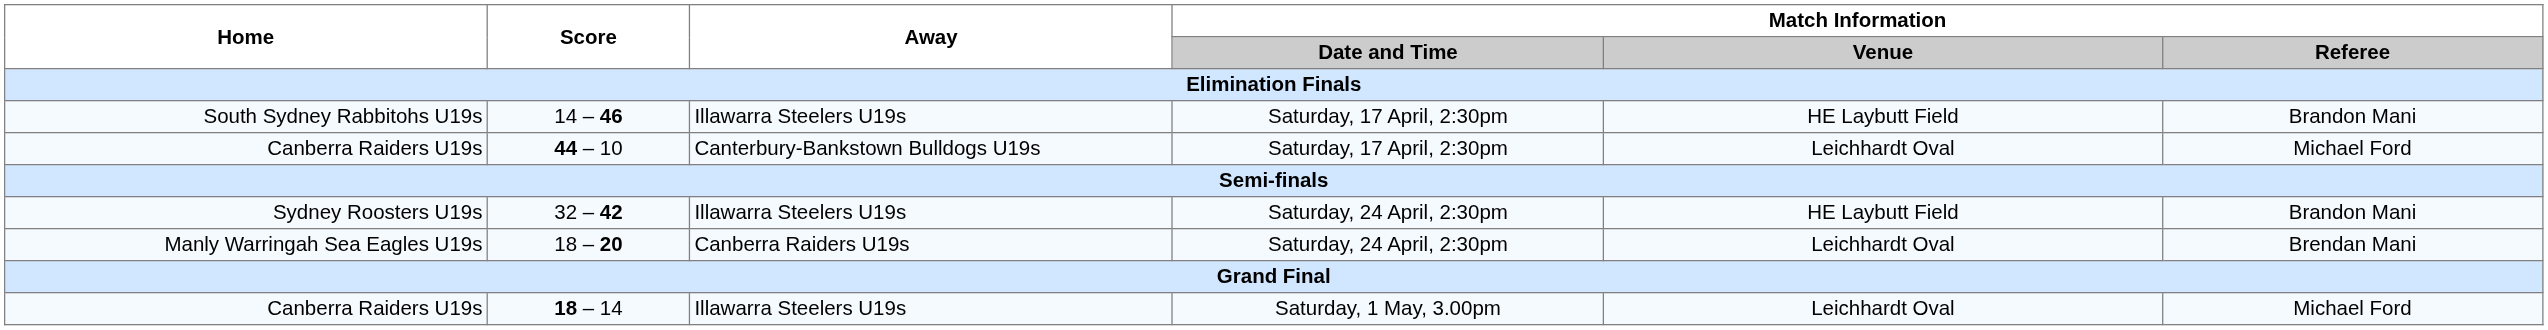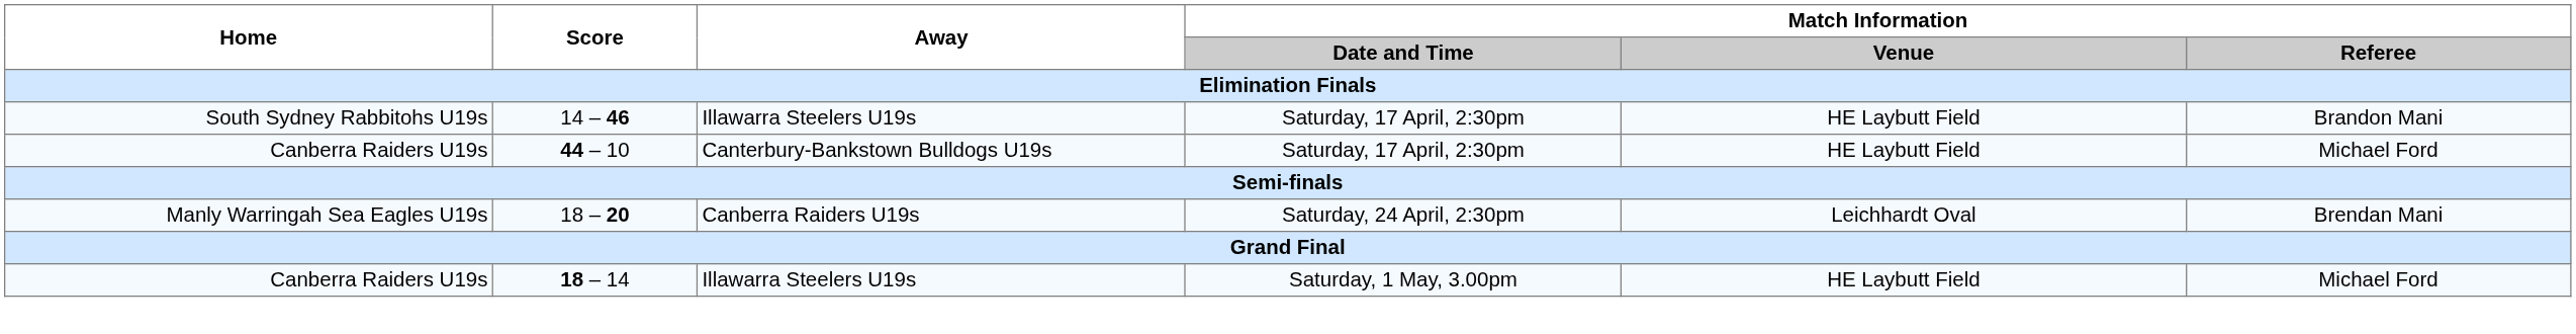44 – 10 | Match Information / Venue: Leichhardt Oval -> HE Laybutt Field
- row: Sydney Roosters U19s | 32 – 42 | Illawarra Steelers U19s | Saturday, 24 April, 2:30pm | HE Laybutt Field | Brandon Mani
18 – 14 | Match Information / Venue: Leichhardt Oval -> HE Laybutt Field
